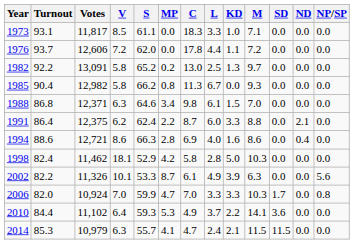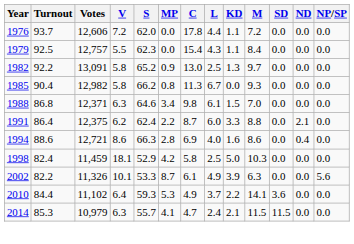- row: 1973 | 93.1 | 11,817 | 8.5 | 61.1 | 0.0 | 18.3 | 3.3 | 1.0 | 7.1 | 0.0 | 0.0 | 0.0
+ row: 1979 | 92.5 | 12,757 | 5.5 | 62.3 | 0.0 | 15.4 | 4.3 | 1.1 | 8.4 | 0.0 | 0.0 | 0.0
1982 | MP: 0.2 -> 0.9
1998 | Votes: 11,462 -> 11,459
1998 | L: 2.8 -> 2.5
- row: 2006 | 82.0 | 10,924 | 7.0 | 59.9 | 4.7 | 7.0 | 3.3 | 3.3 | 10.3 | 1.7 | 0.0 | 0.8
